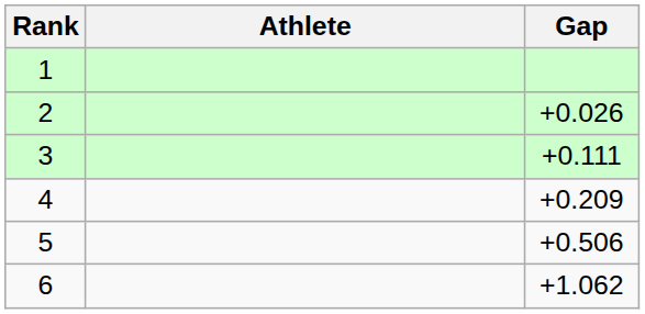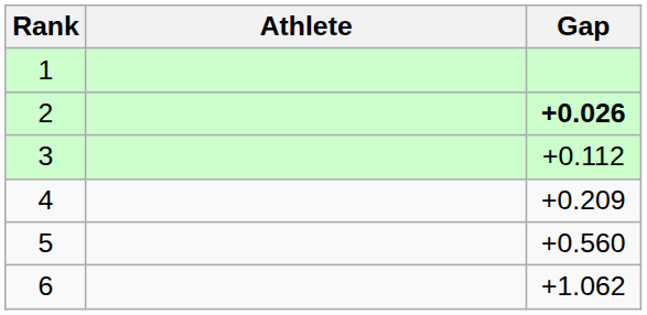2 | Gap: normal -> bold
3 | Gap: +0.111 -> +0.112
5 | Gap: +0.506 -> +0.560
